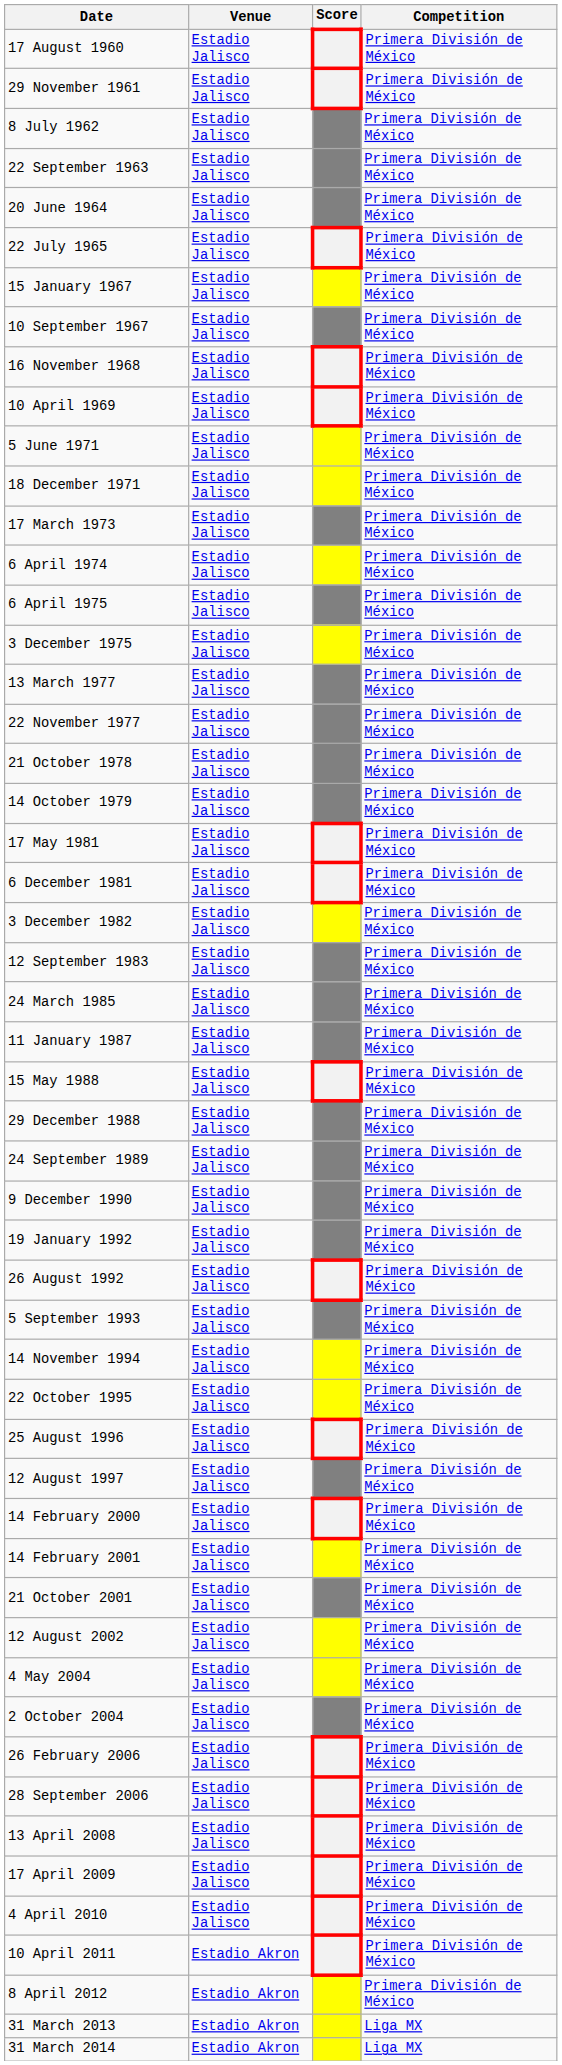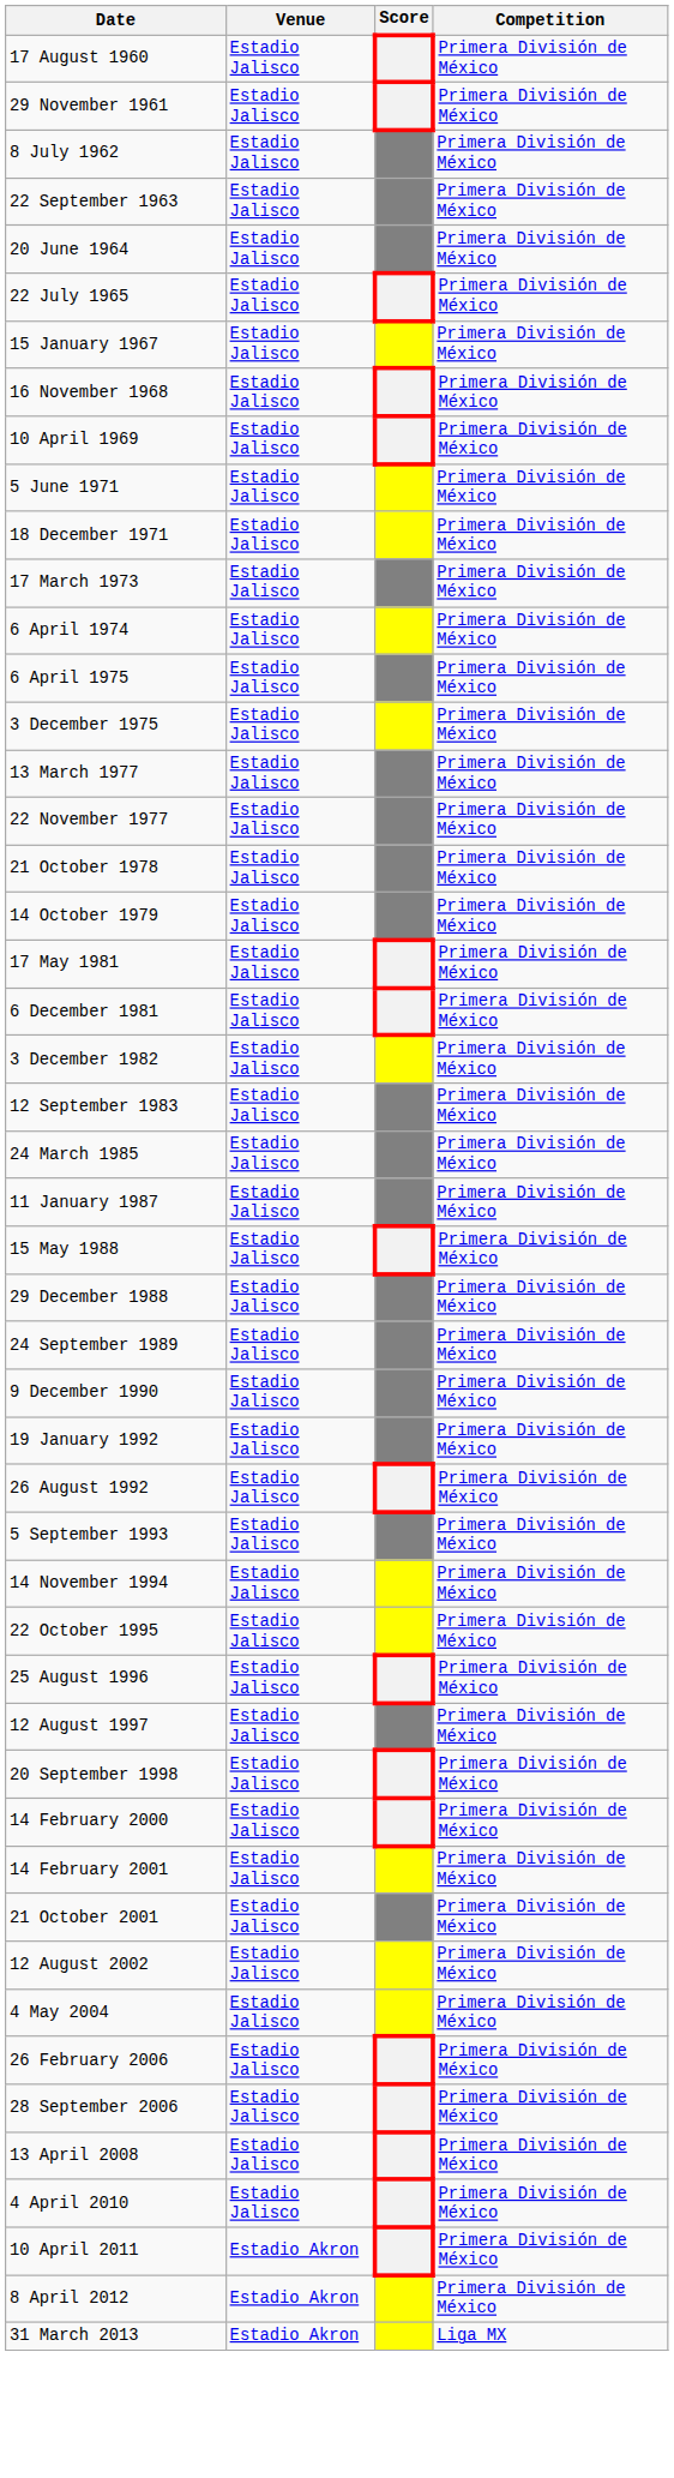- row: 10 September 1967 | Estadio Jalisco | Primera División de México
+ row: 20 September 1998 | Estadio Jalisco | Primera División de México
- row: 2 October 2004 | Estadio Jalisco | Primera División de México
- row: 17 April 2009 | Estadio Jalisco | Primera División de México
- row: 31 March 2014 | Estadio Akron | Liga MX
